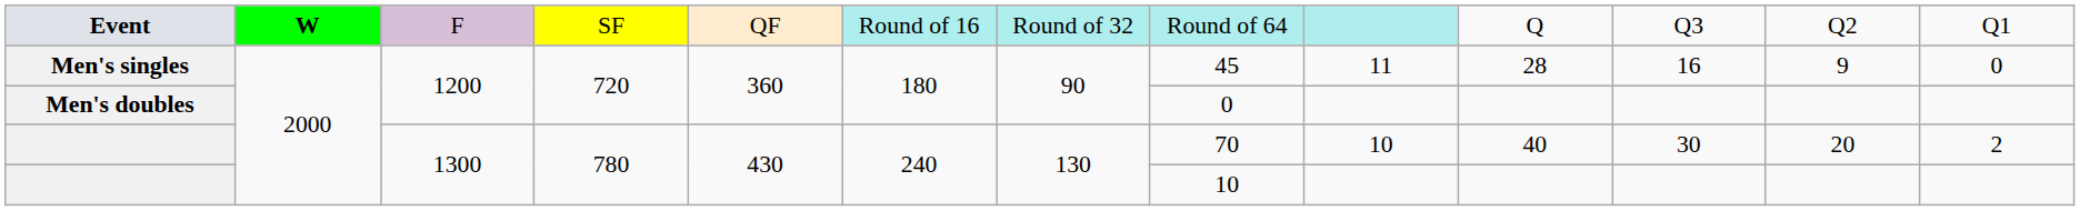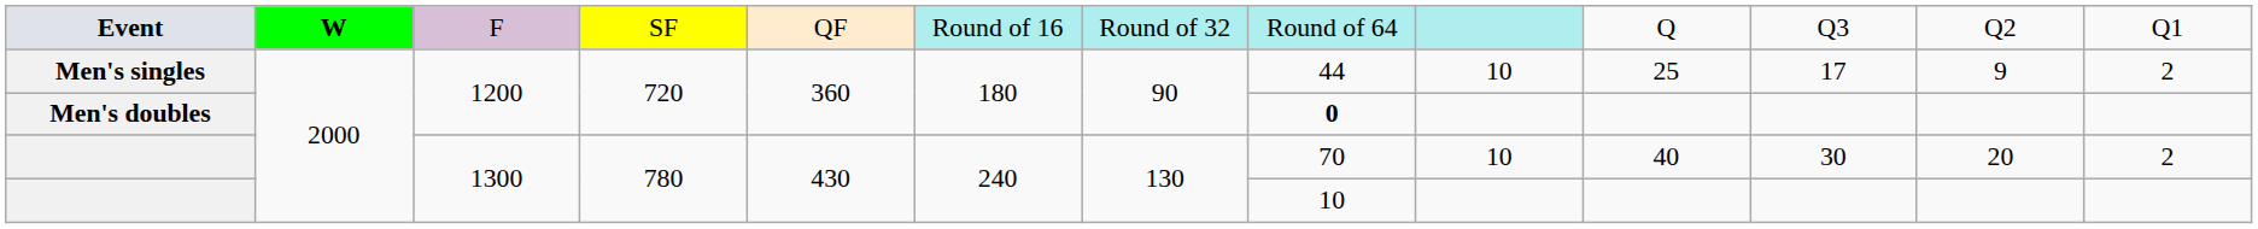Men's singles | column 8: 45 -> 44
Men's singles | column 9: 11 -> 10
Men's singles | column 10: 28 -> 25
Men's singles | column 11: 16 -> 17
Men's singles | column 13: 0 -> 2
Men's doubles | column 8: normal -> bold
